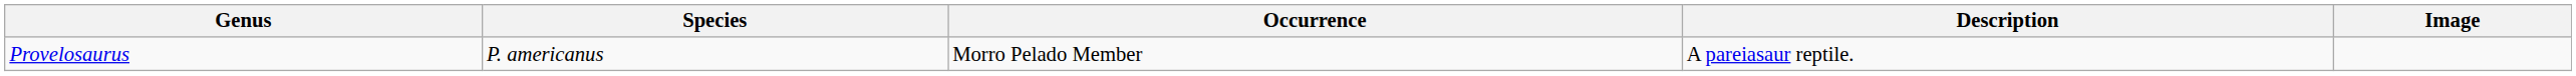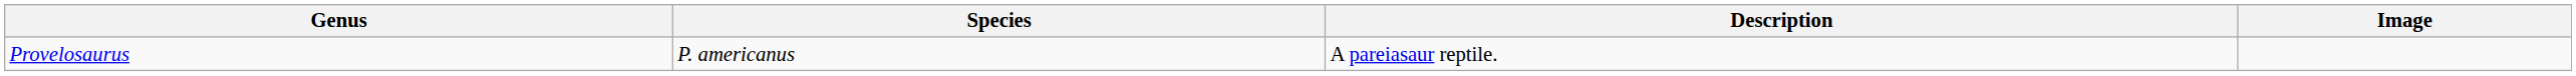- column: Occurrence | Morro Pelado Member
